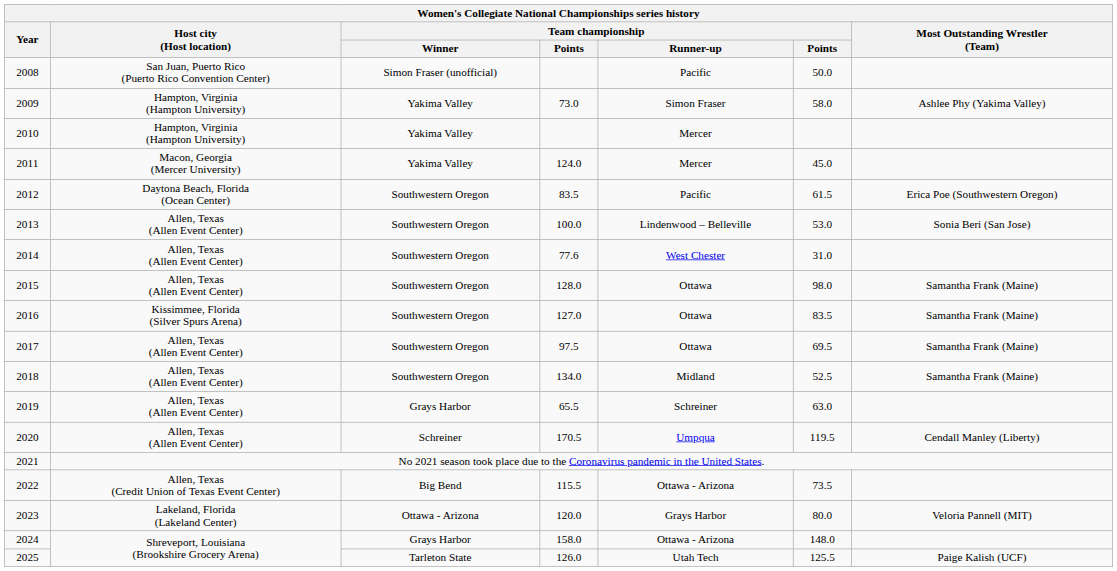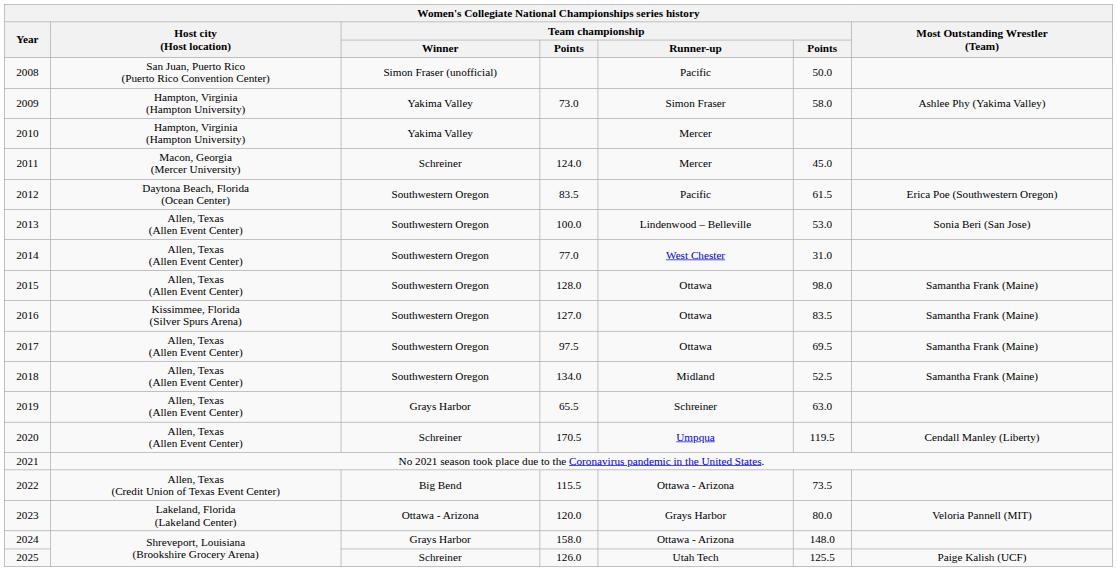2011 | Team championship / Winner: Yakima Valley -> Schreiner
2014 | column 4: 77.6 -> 77.0
2025 | Team championship / Winner: Tarleton State -> Schreiner
